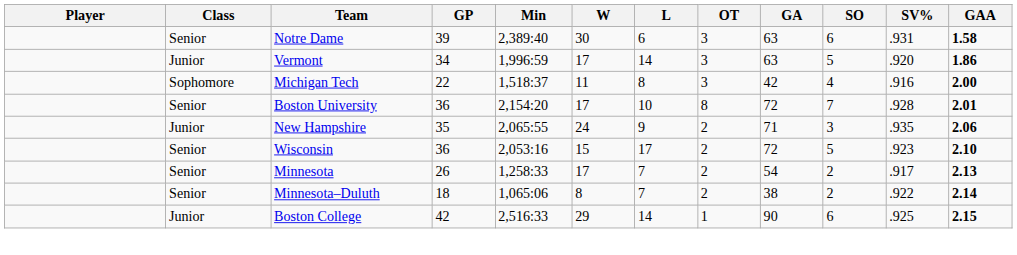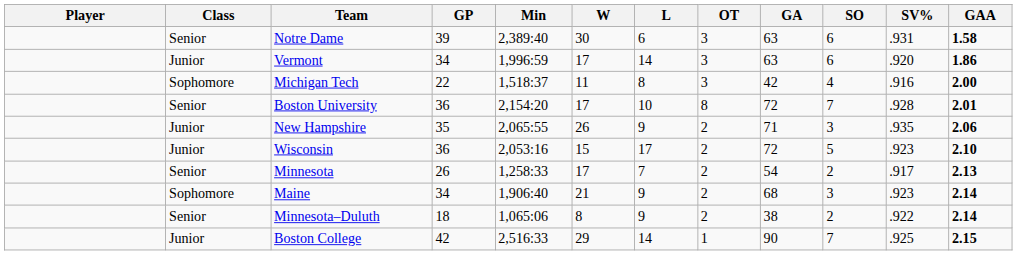Vermont | SO: 5 -> 6
New Hampshire | W: 24 -> 26
Wisconsin | Class: Senior -> Junior
+ row: Sophomore | Maine | 34 | 1,906:40 | 21 | 9 | 2 | 68 | 3 | .923 | 2.14
Minnesota–Duluth | L: 7 -> 9
Boston College | SO: 6 -> 7
